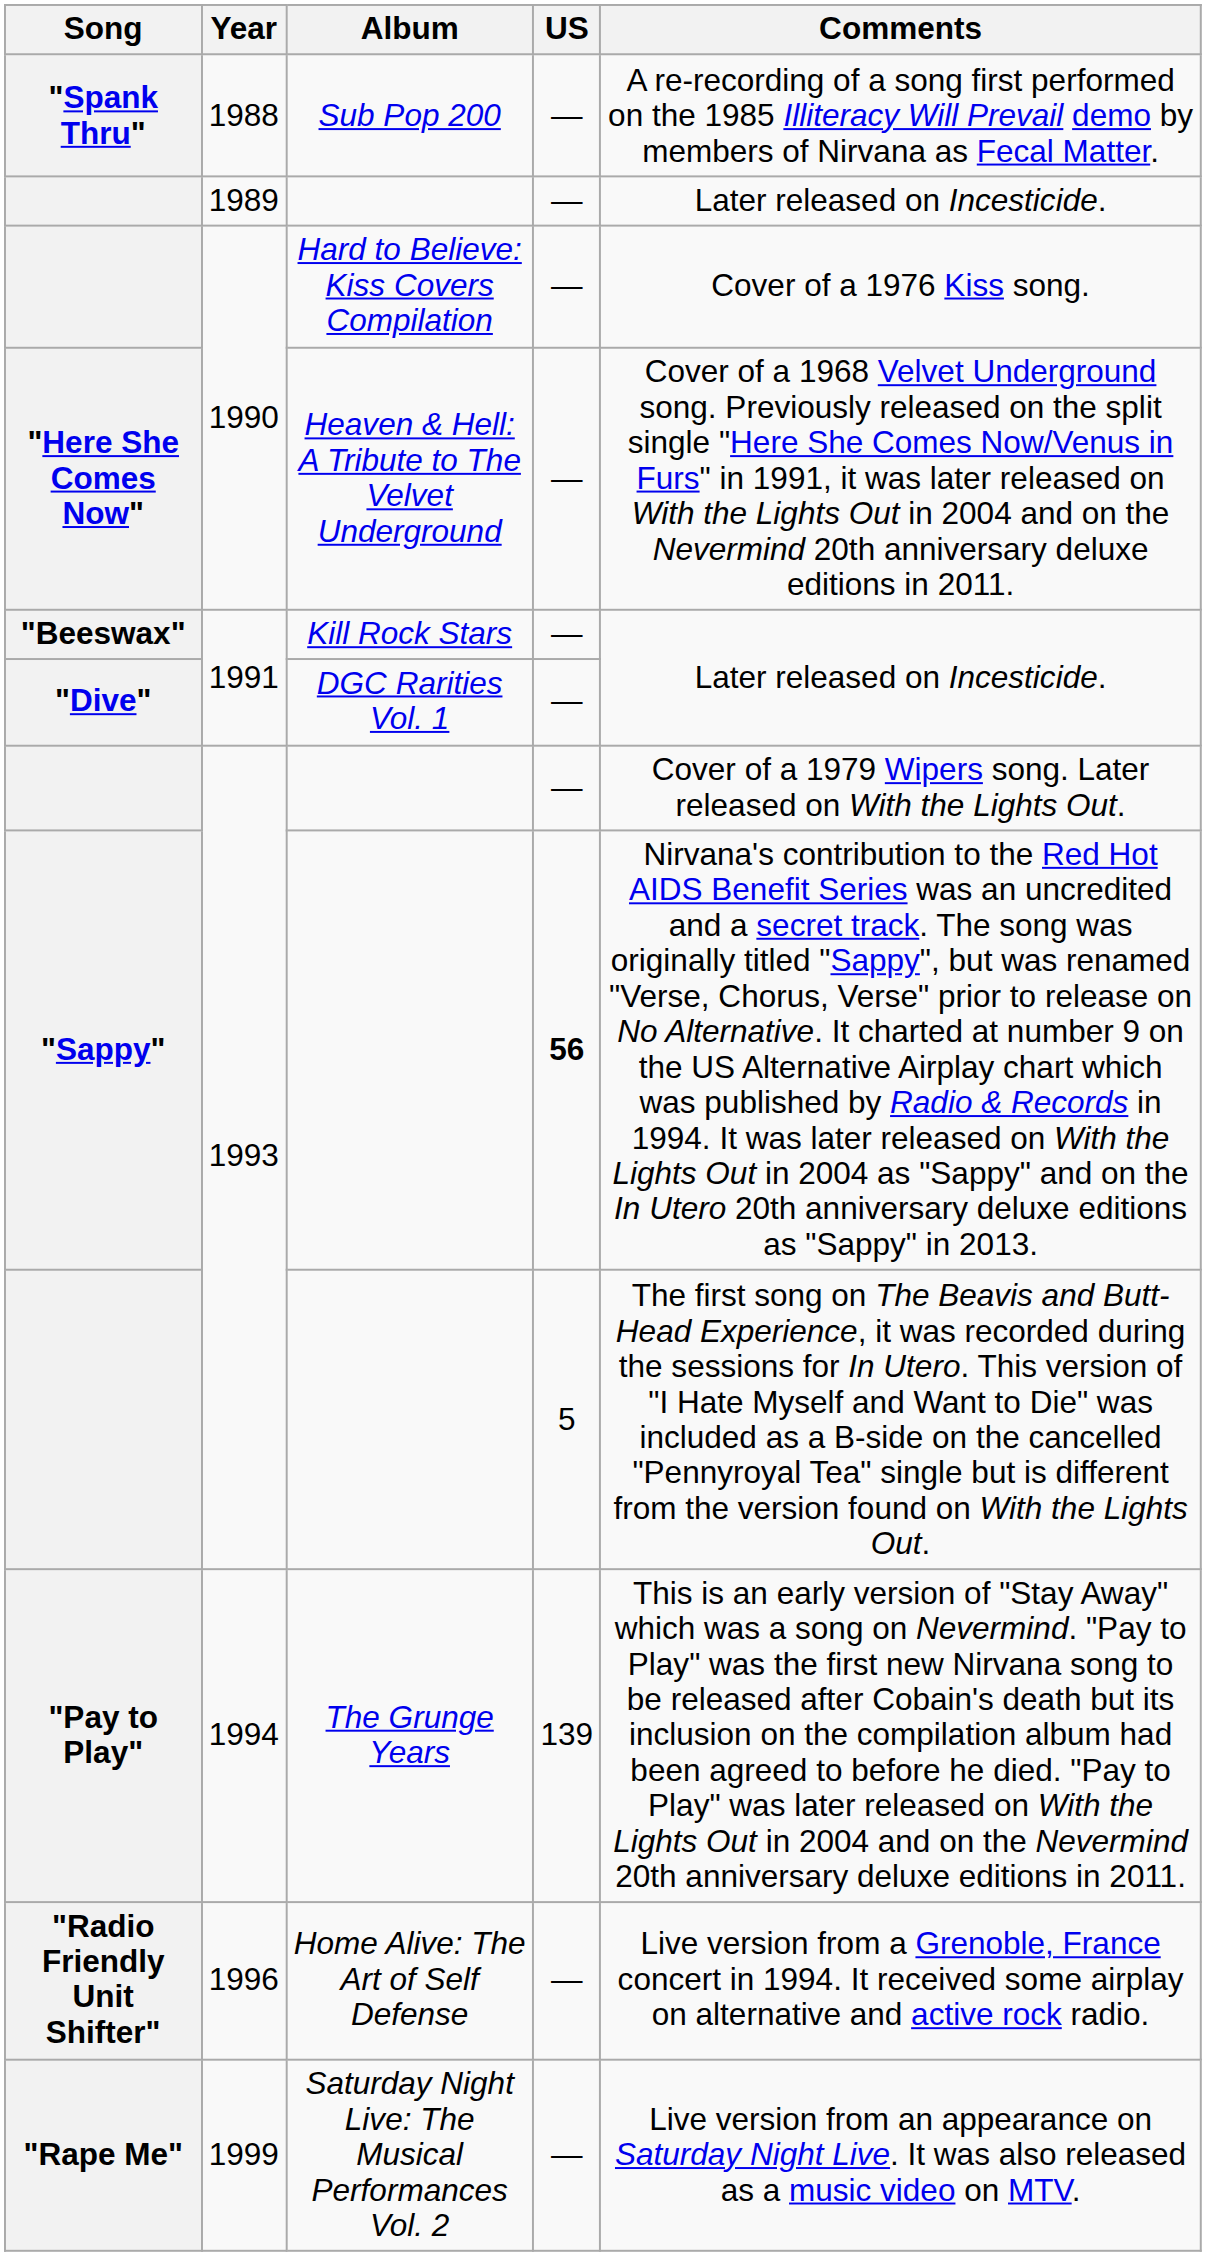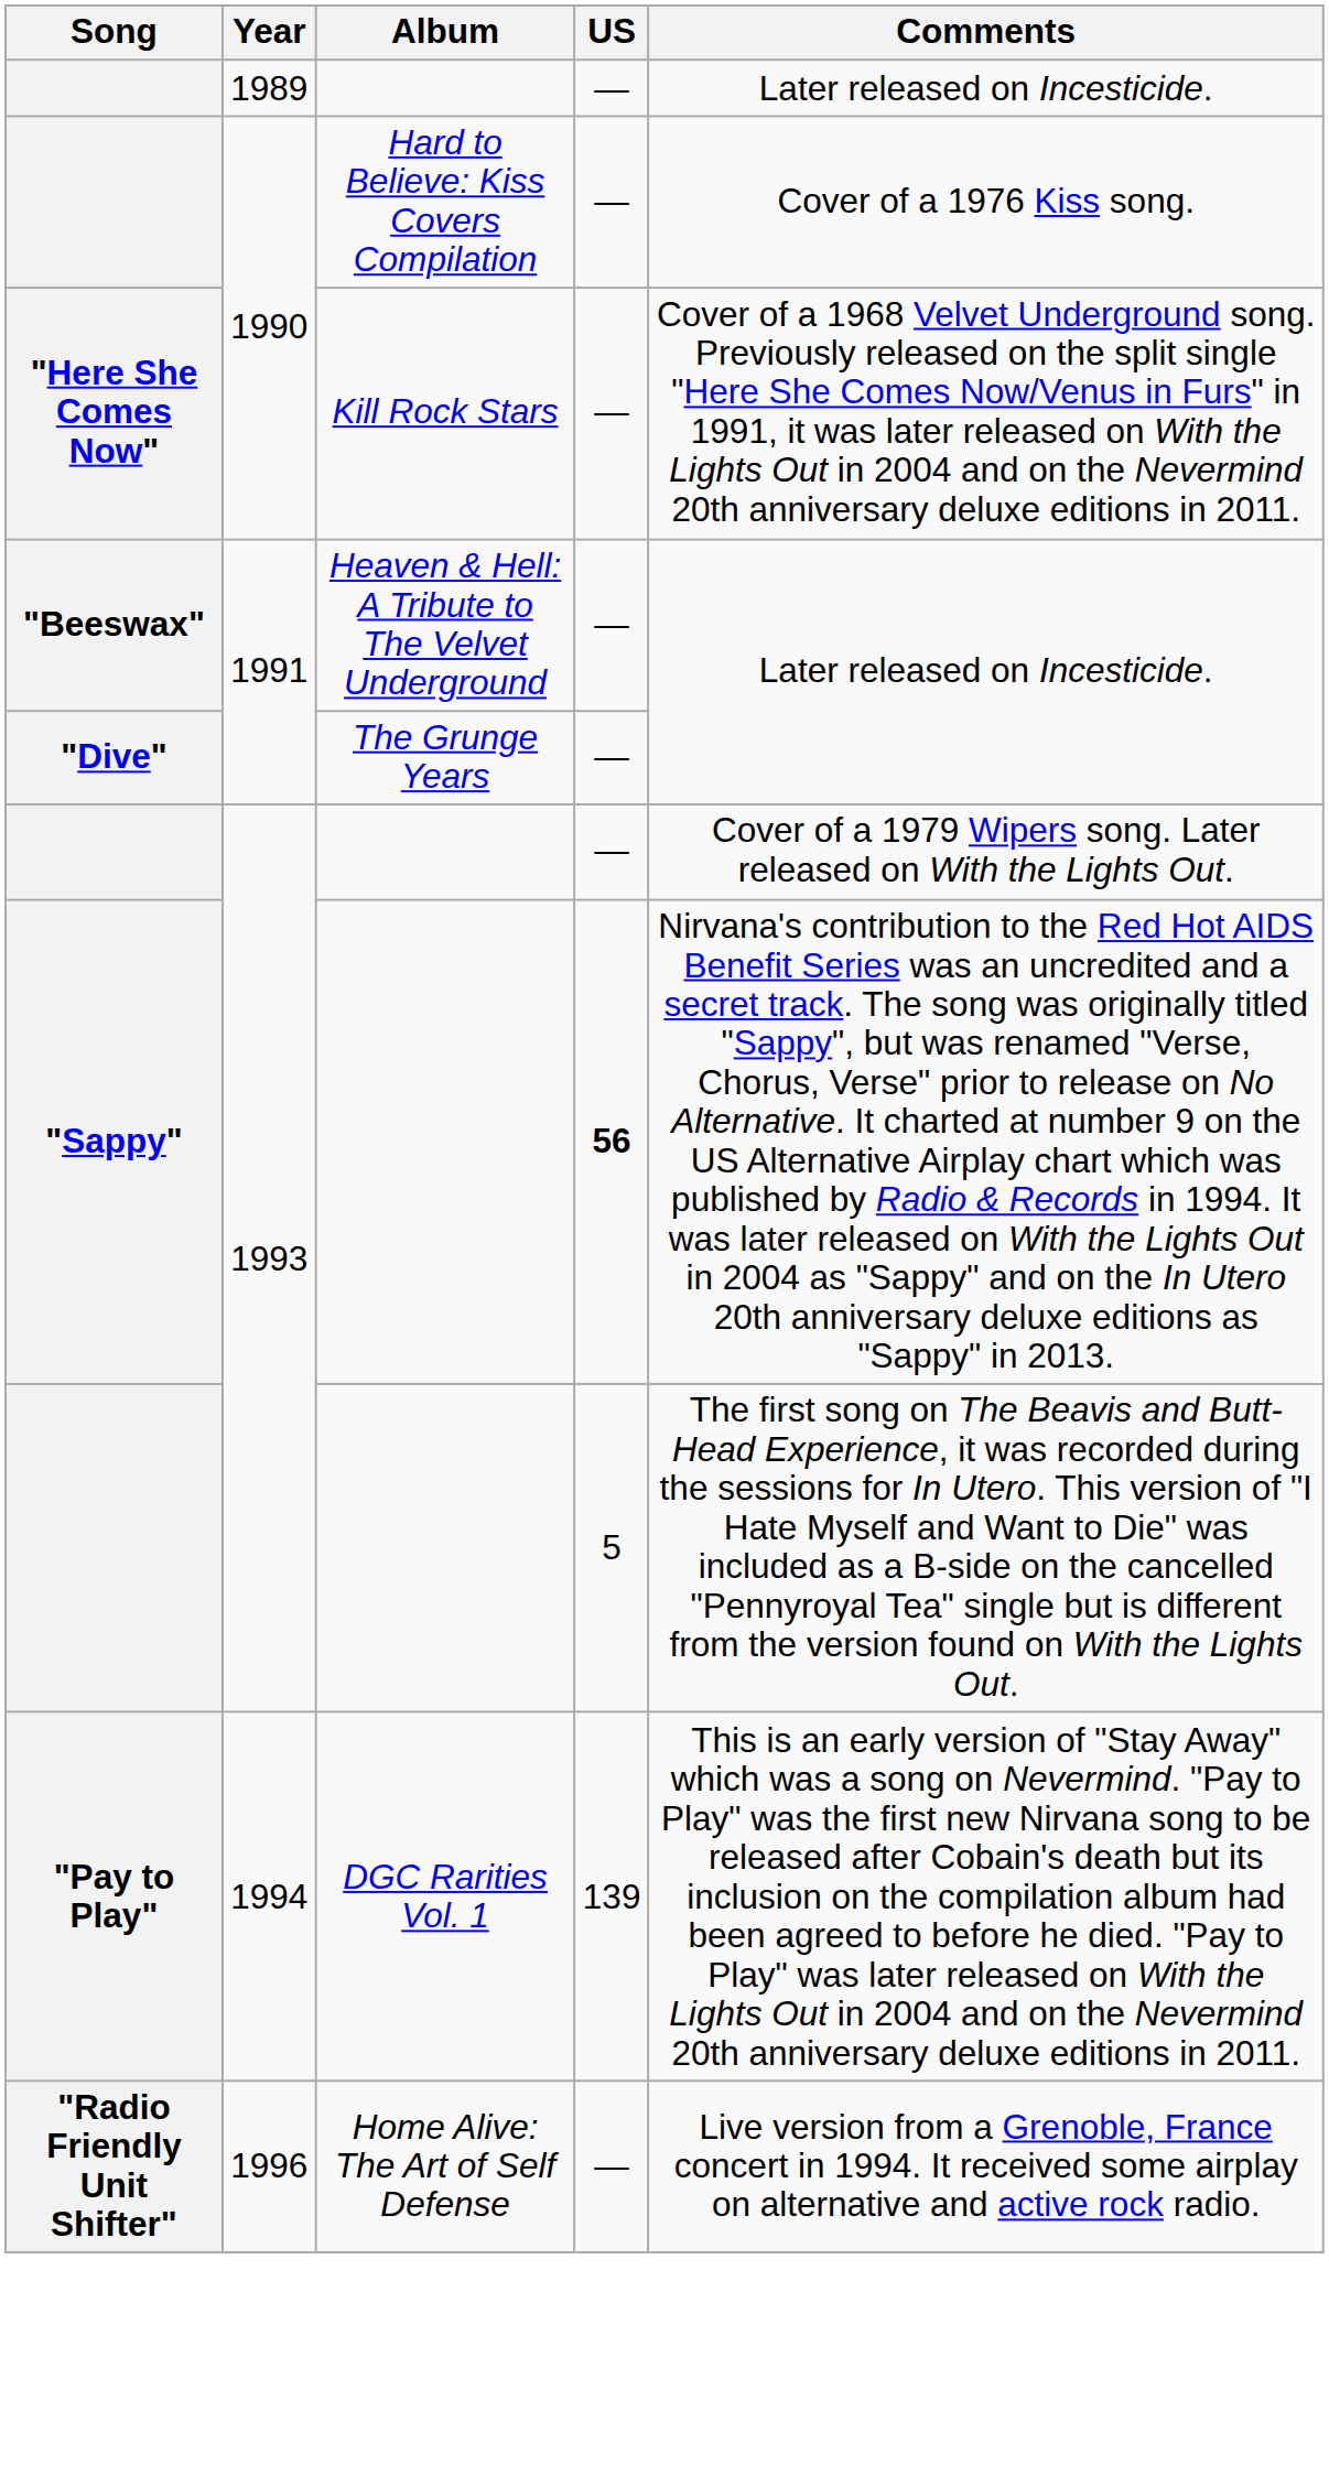- row: "Spank Thru" | 1988 | Sub Pop 200 | — | A re-recording of a song first performed on the 1985 Illiteracy Will Prevail demo by members of Nirvana as Fecal Matter.
"Here She Comes Now" | Album: Heaven & Hell: A Tribute to The Velvet Underground -> Kill Rock Stars
"Beeswax" | Album: Kill Rock Stars -> Heaven & Hell: A Tribute to The Velvet Underground
"Dive" | Album: DGC Rarities Vol. 1 -> The Grunge Years
"Pay to Play" | Album: The Grunge Years -> DGC Rarities Vol. 1
- row: "Rape Me" | 1999 | Saturday Night Live: The Musical Performances Vol. 2 | — | Live version from an appearance on Saturday Night Live. It was also released as a music video on MTV.
